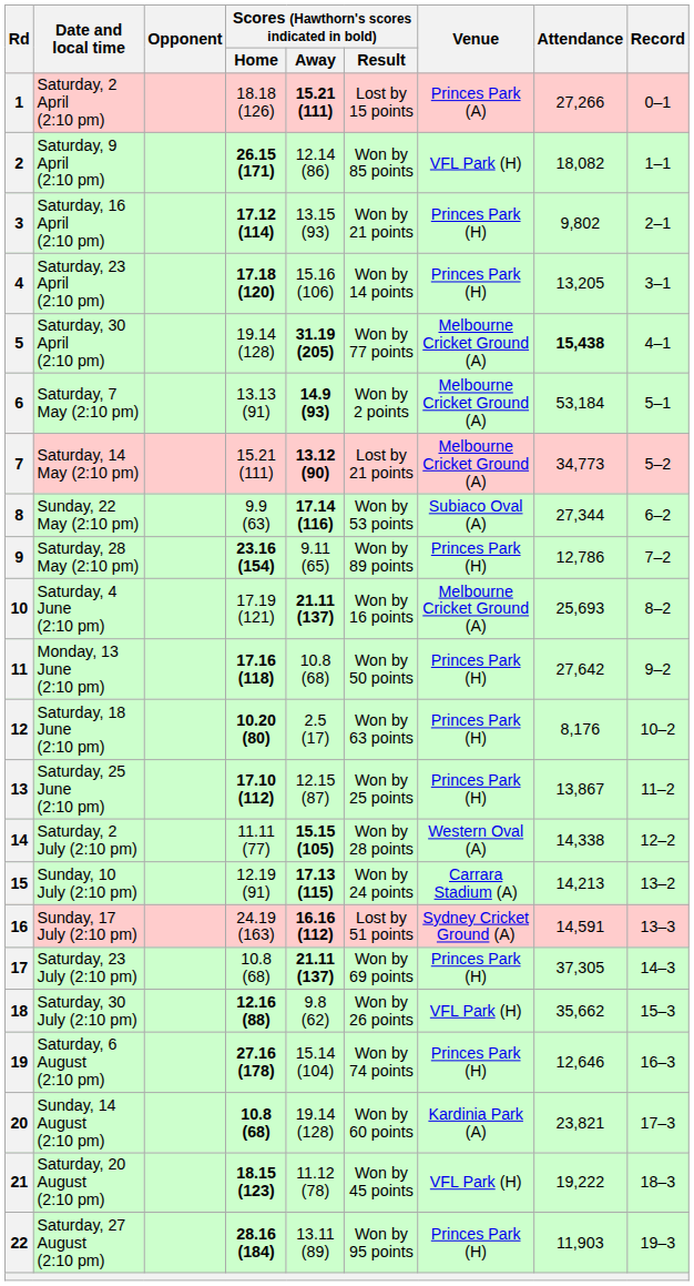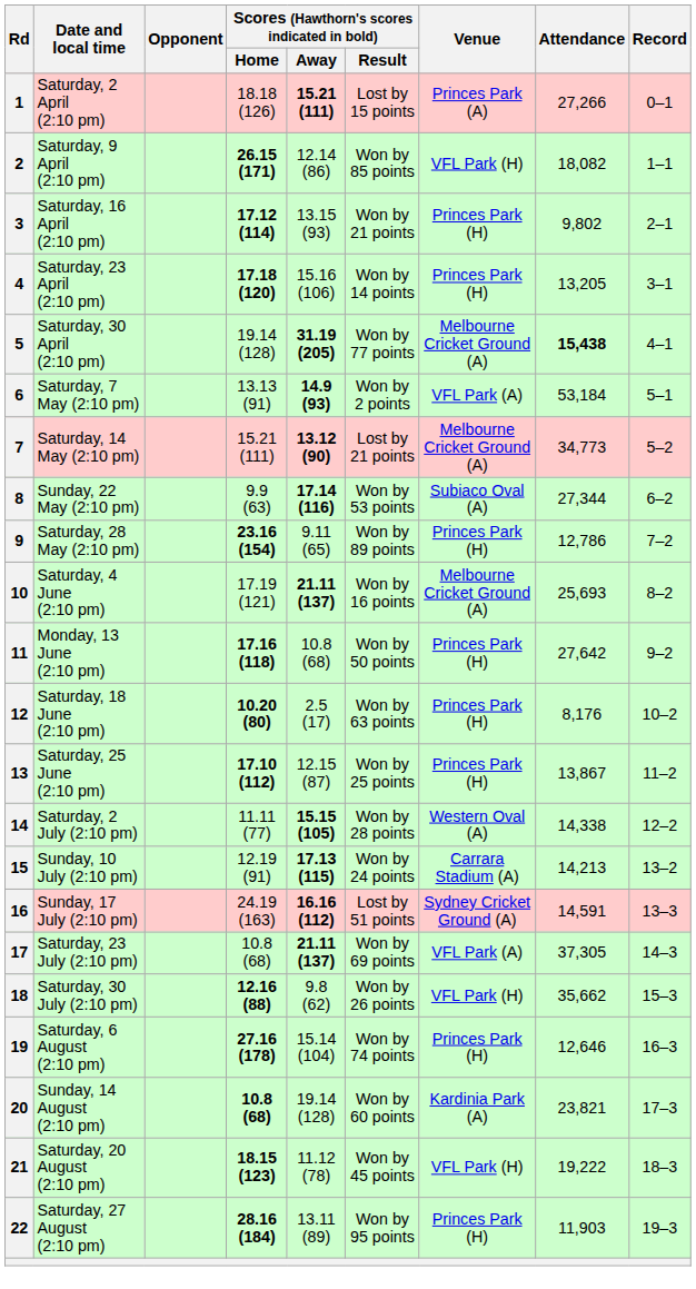6 | Venue: Melbourne Cricket Ground (A) -> VFL Park (A)
17 | Venue: Princes Park (H) -> VFL Park (A)
